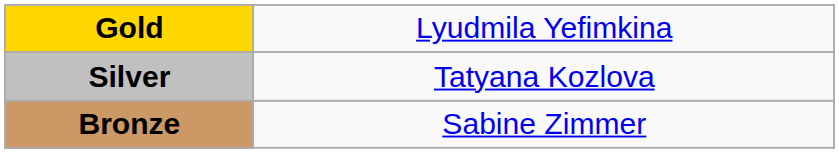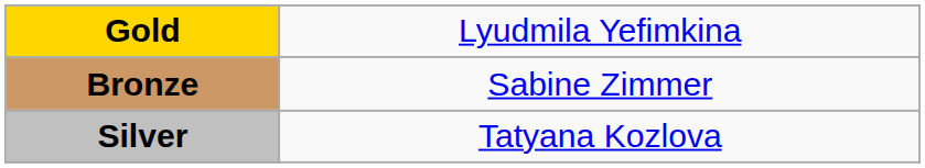rows swapped: Silver <-> Bronze
